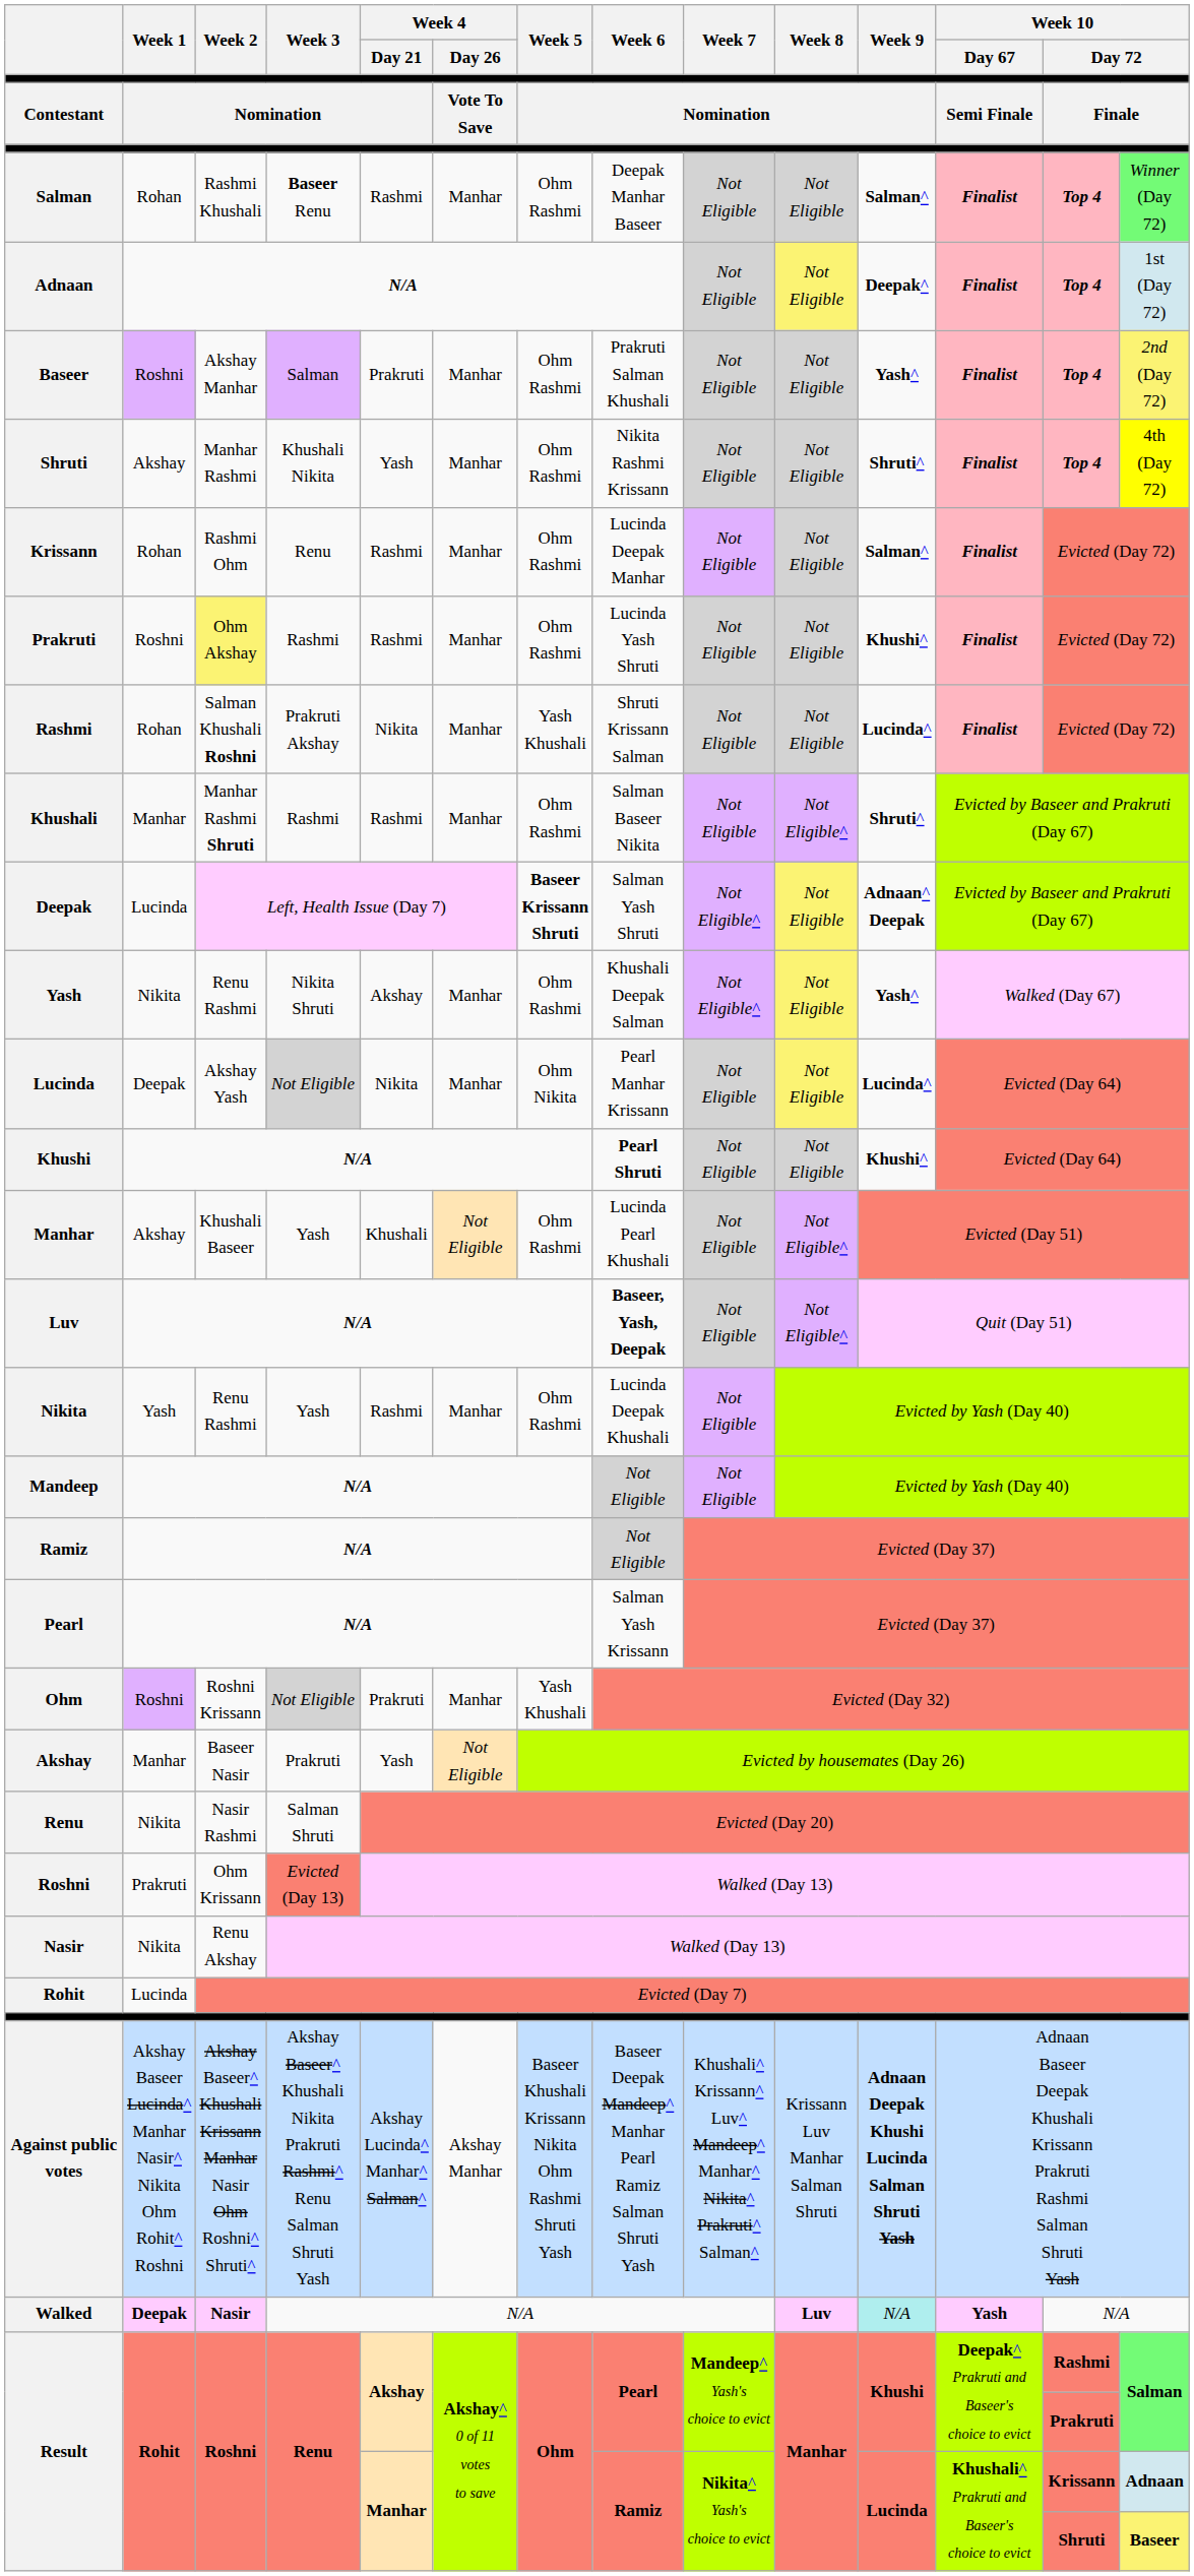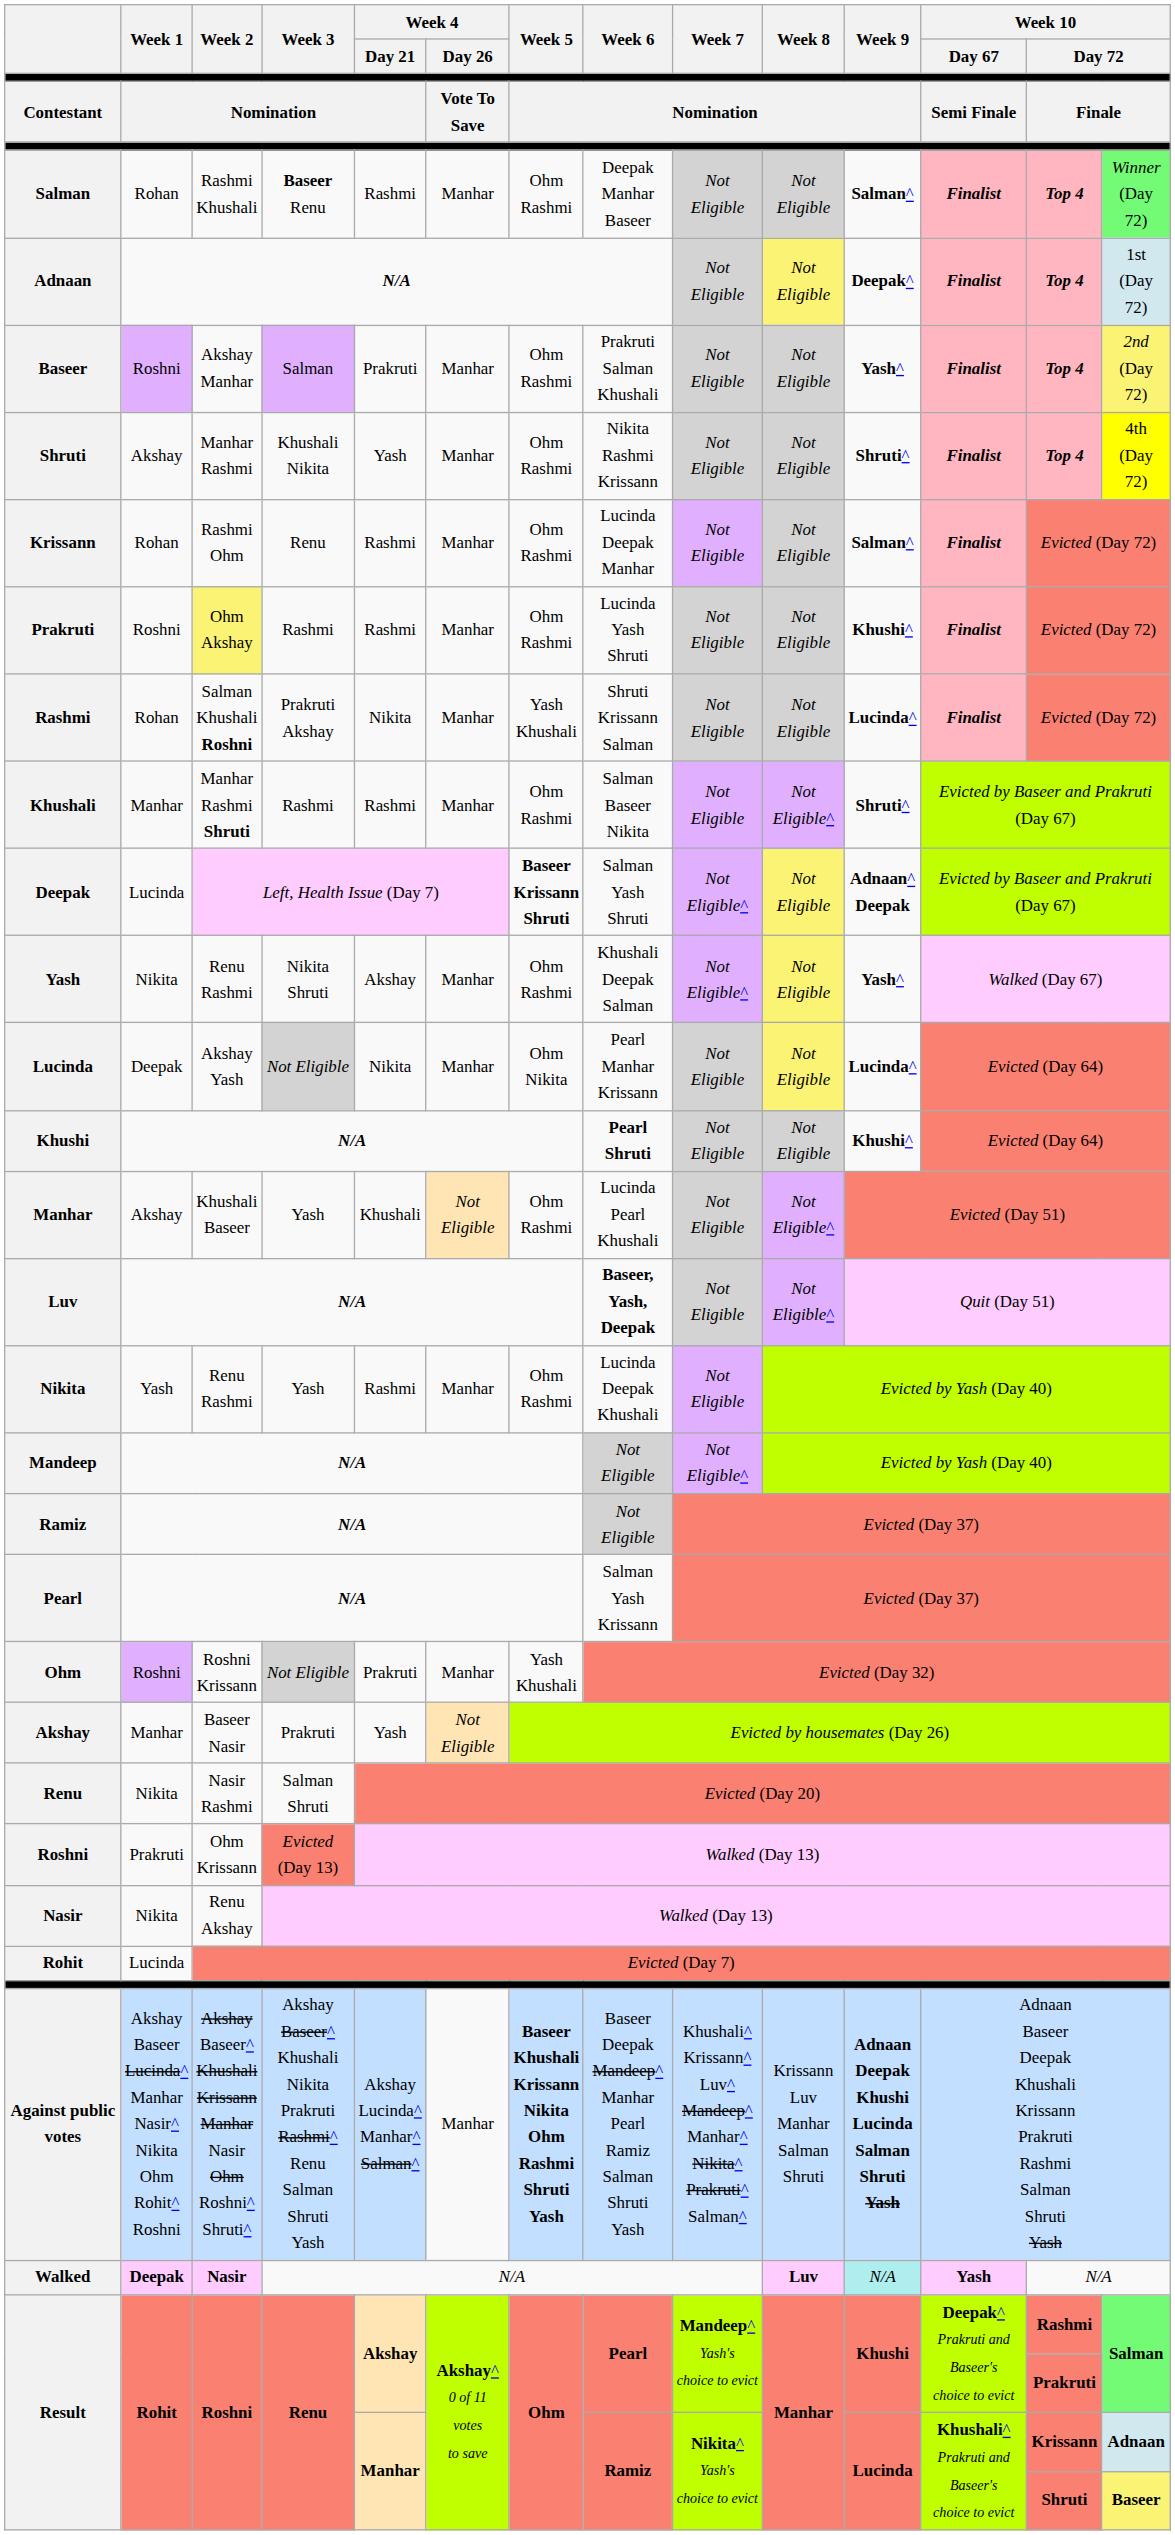Mandeep | Week 7: Not Eligible -> Not Eligible^
Against public votes | Week 4 / Day 26: Akshay Manhar -> Manhar
Against public votes | Week 5: normal -> bold
